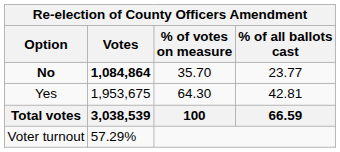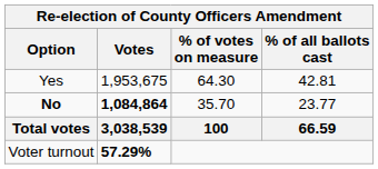rows swapped: Yes <-> No
Voter turnout | Votes: normal -> bold
